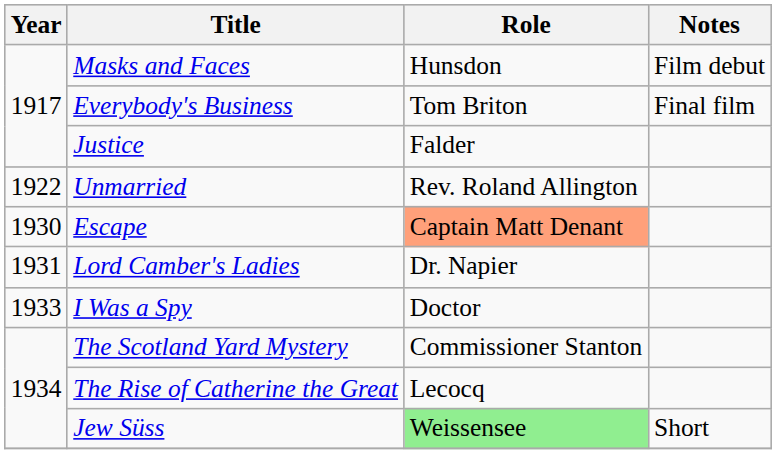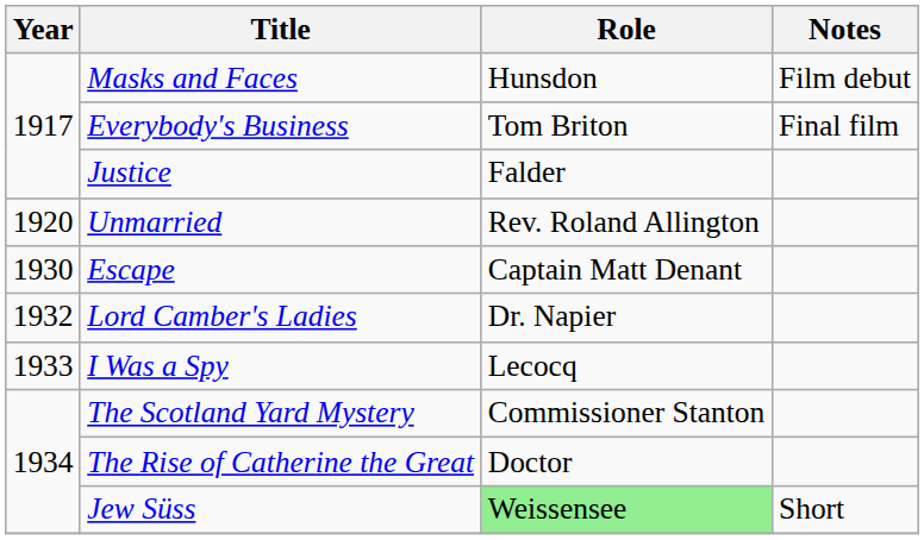Unmarried | Year: 1922 -> 1920
Escape | Role: lightsalmon background -> no background
Lord Camber's Ladies | Year: 1931 -> 1932
I Was a Spy | Role: Doctor -> Lecocq
The Rise of Catherine the Great | Role: Lecocq -> Doctor
